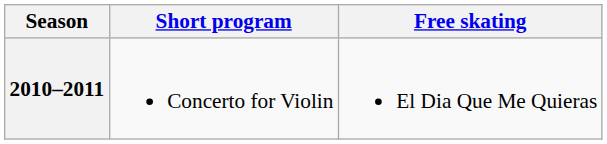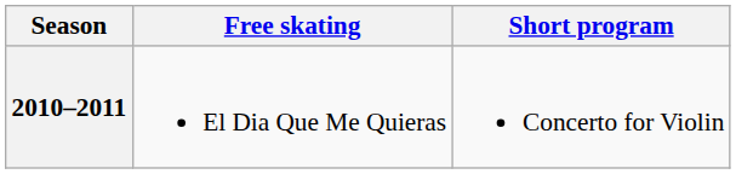columns swapped: Short program <-> Free skating
